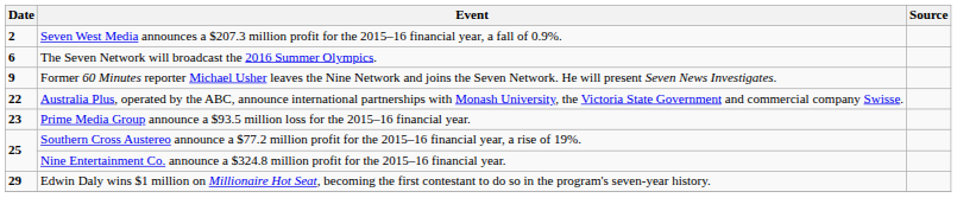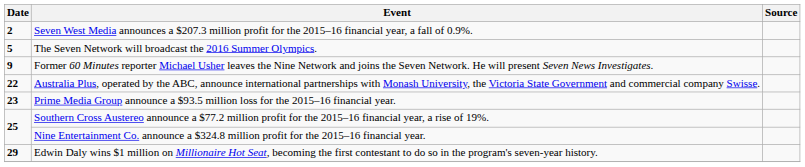The Seven Network will broadcast the 2016 Summer Olympics. | Date: 6 -> 5
